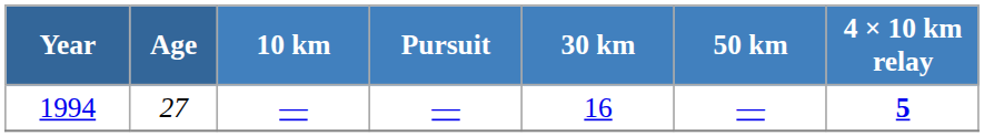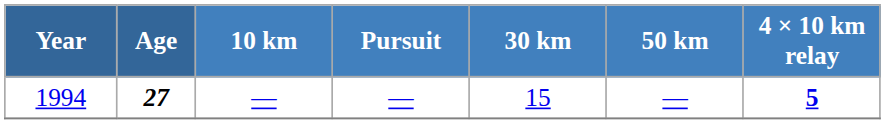1994 | Age: normal -> bold
1994 | 30 km: 16 -> 15
